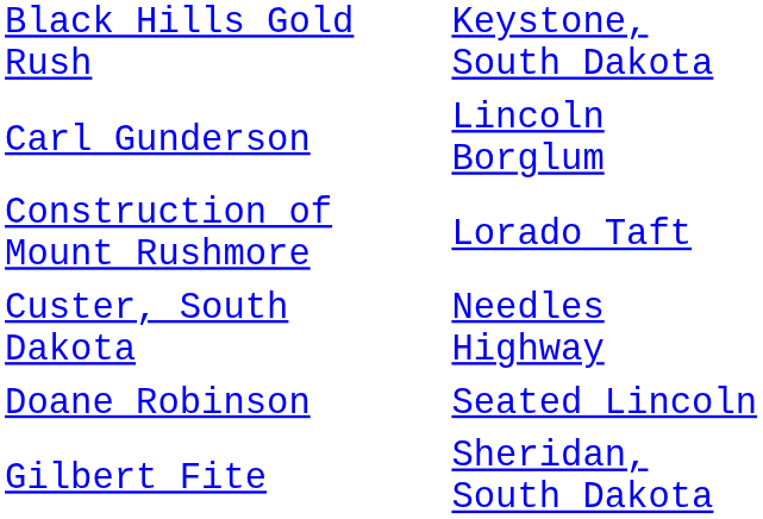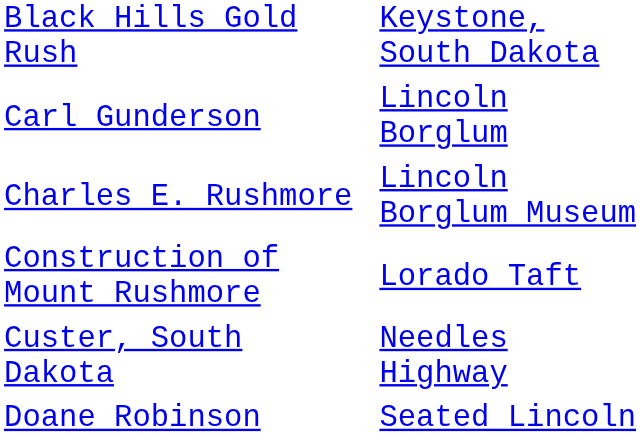+ row: Charles E. Rushmore | Lincoln Borglum Museum
- row: Gilbert Fite | Sheridan, South Dakota
